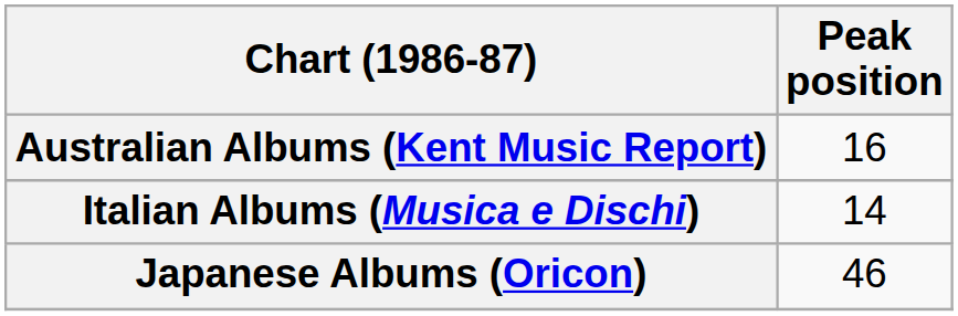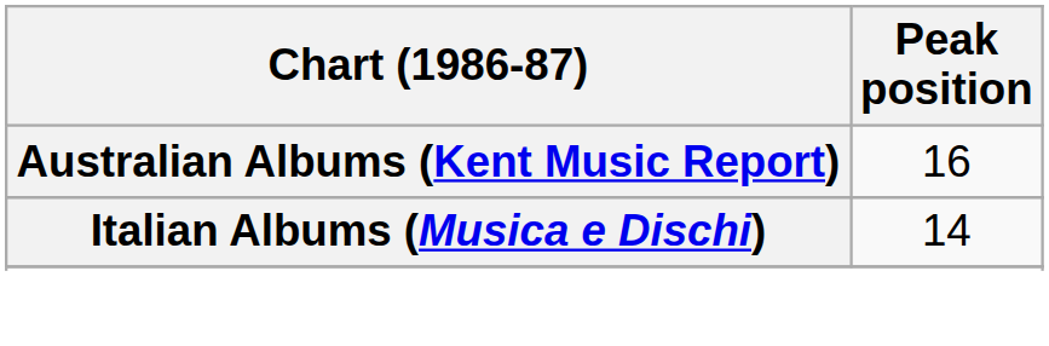- row: Japanese Albums (Oricon) | 46
